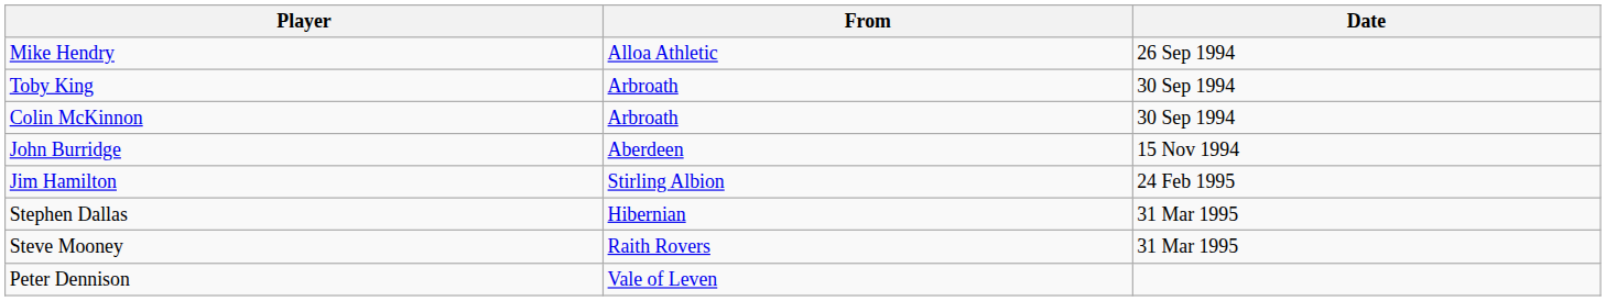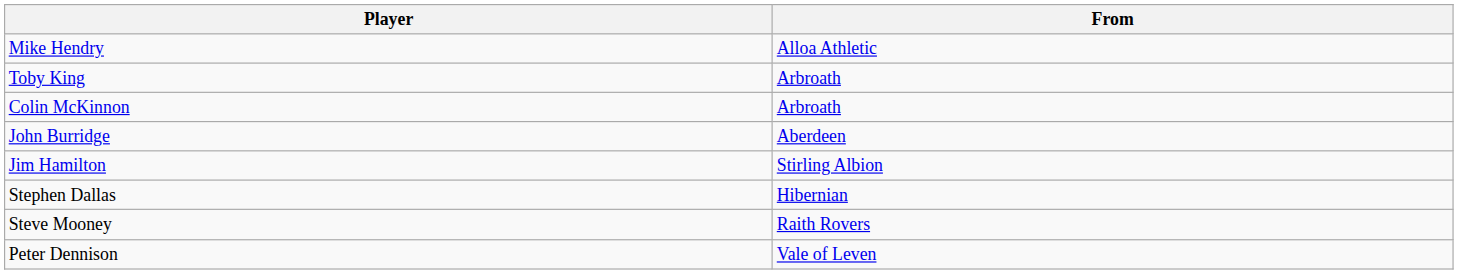- column: Date | 26 Sep 1994 | 30 Sep 1994 | 30 Sep 1994 | 15 Nov 1994 | 24 Feb 1995 | 31 Mar 1995 | 31 Mar 1995
